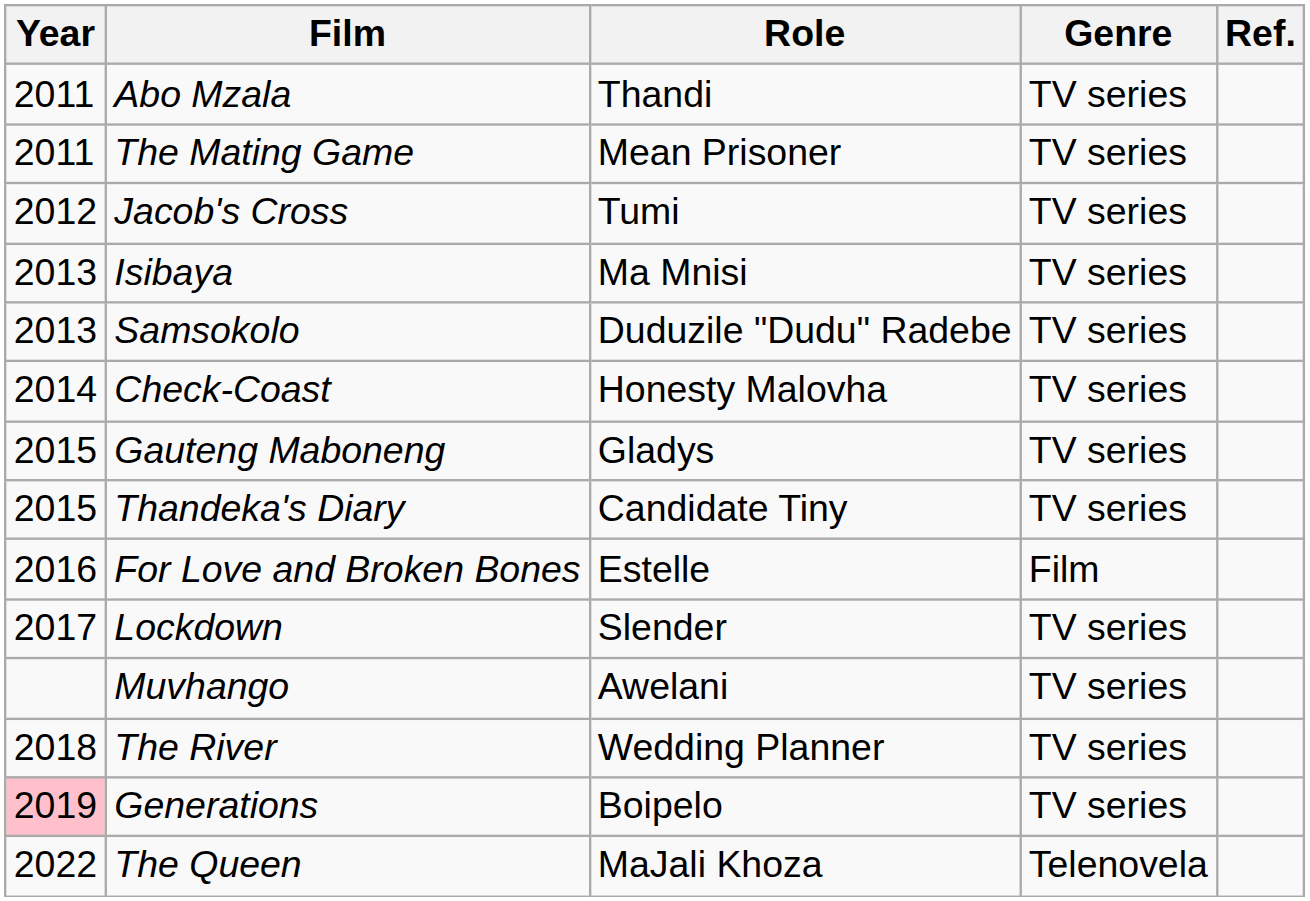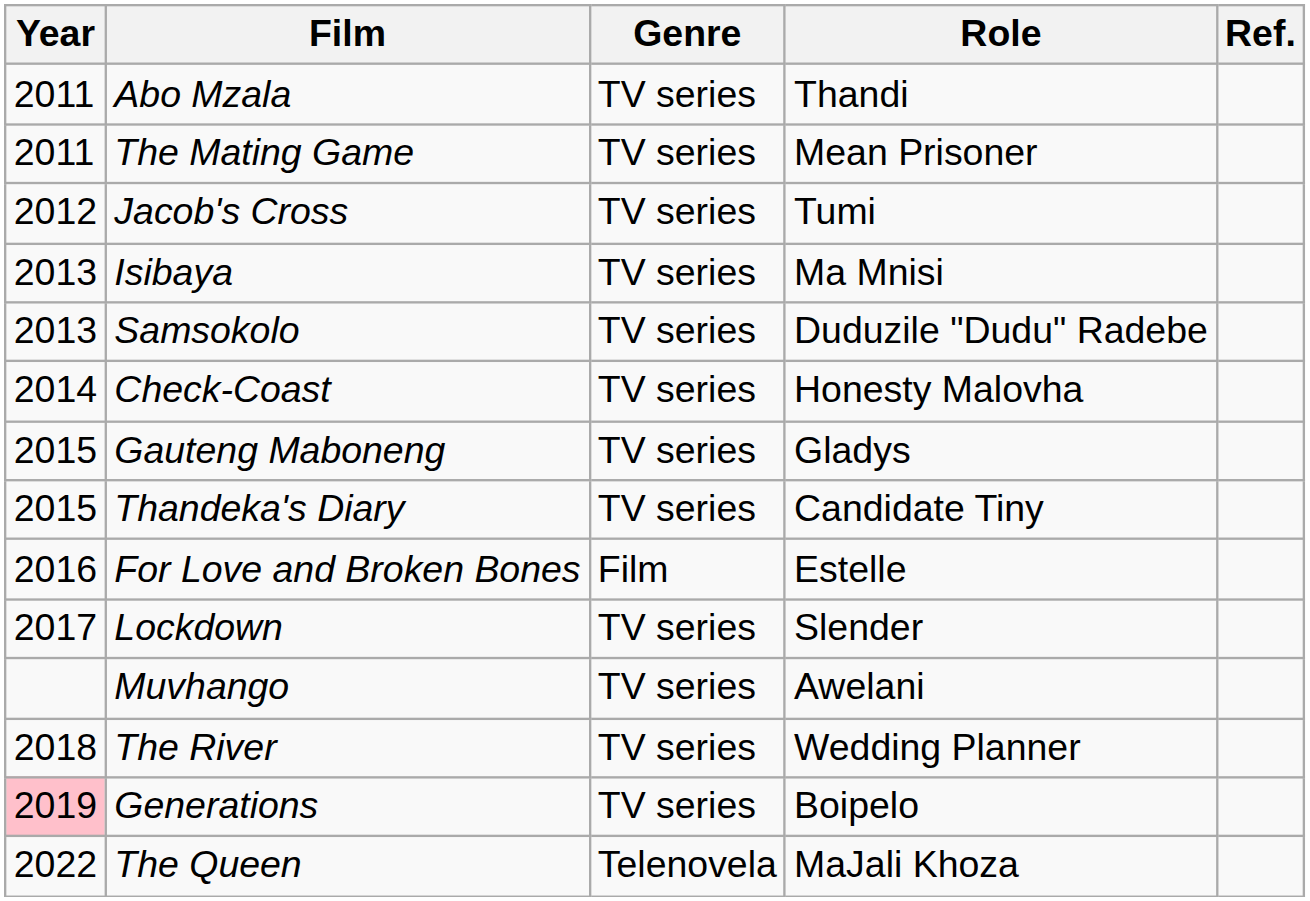columns swapped: Role <-> Genre
